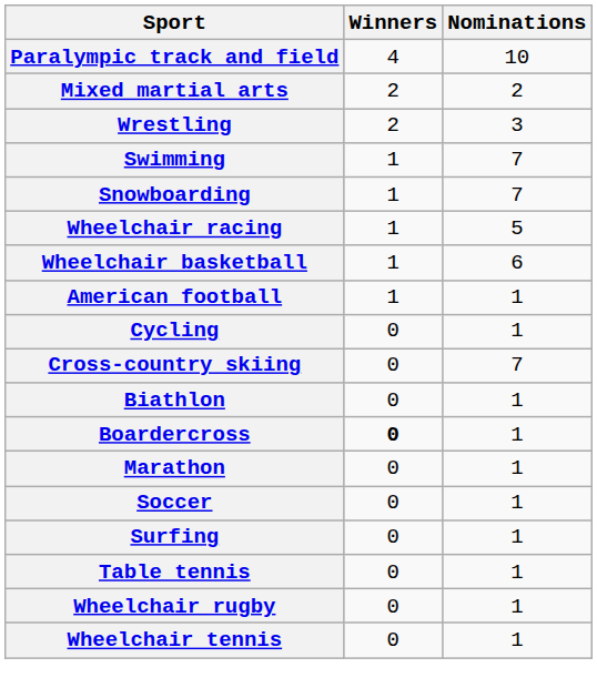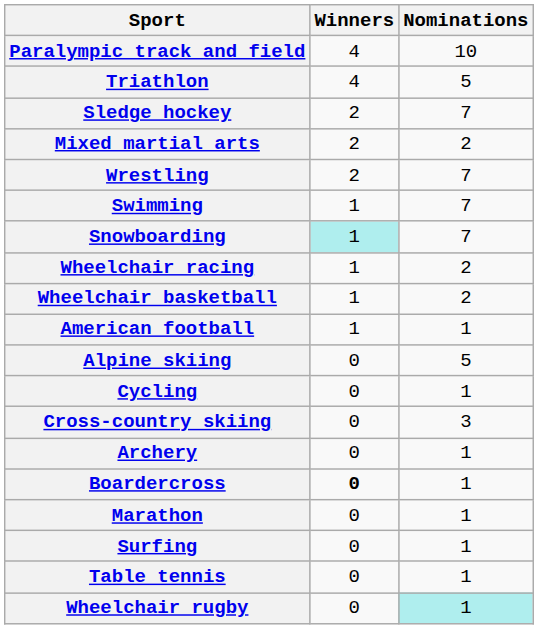+ row: Triathlon | 4 | 5
+ row: Sledge hockey | 2 | 7
Wrestling | Nominations: 3 -> 7
Snowboarding | Winners: no background -> paleturquoise background
Wheelchair racing | Nominations: 5 -> 2
Wheelchair basketball | Nominations: 6 -> 2
+ row: Alpine skiing | 0 | 5
Cross-country skiing | Nominations: 7 -> 3
+ row: Archery | 0 | 1
- row: Biathlon | 0 | 1
- row: Soccer | 0 | 1
Wheelchair rugby | Nominations: no background -> paleturquoise background
- row: Wheelchair tennis | 0 | 1
